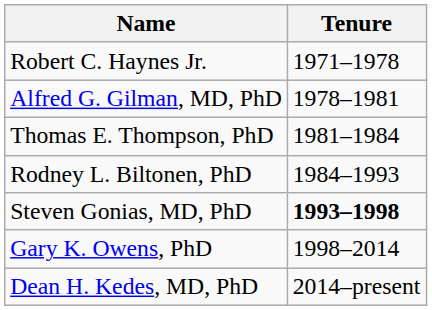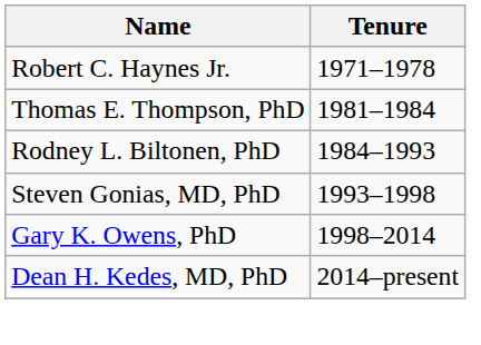- row: Alfred G. Gilman, MD, PhD | 1978–1981
Steven Gonias, MD, PhD | Tenure: bold -> normal
